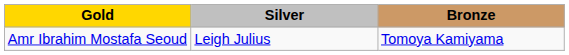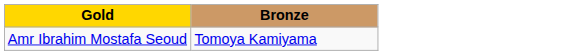- column: Silver | Leigh Julius
